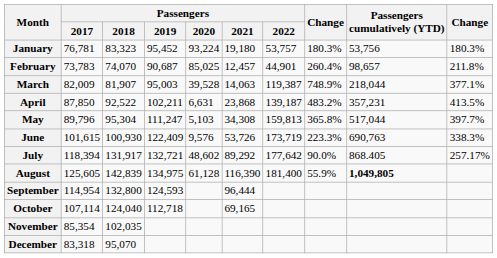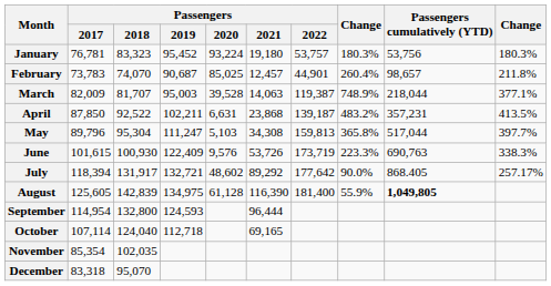March | Passengers / 2018: 81,907 -> 81,707
